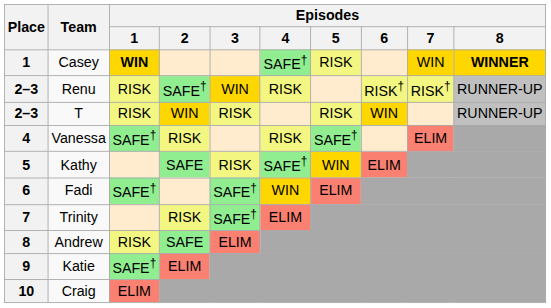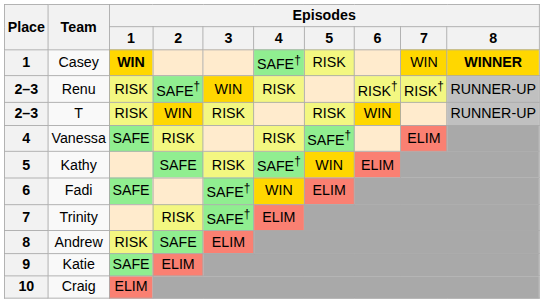Vanessa | Episodes / 1: SAFE† -> SAFE
Fadi | Episodes / 1: SAFE† -> SAFE
Katie | Episodes / 1: SAFE† -> SAFE
